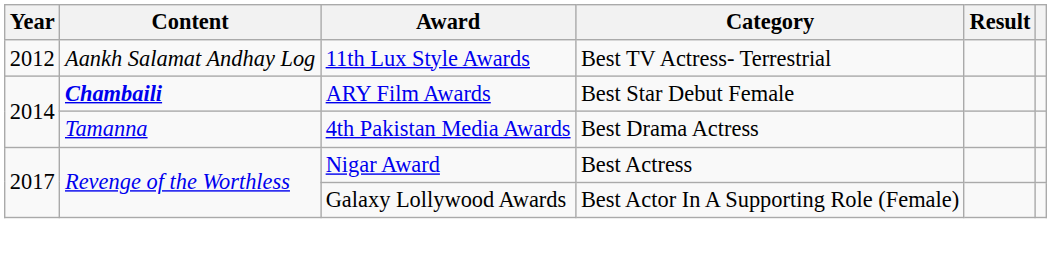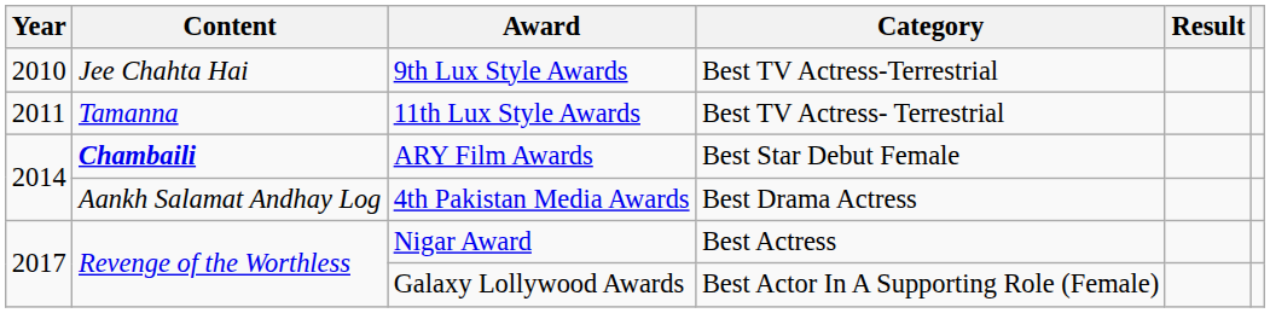+ row: 2010 | Jee Chahta Hai | 9th Lux Style Awards | Best TV Actress-Terrestrial
11th Lux Style Awards | Year: 2012 -> 2011
11th Lux Style Awards | Content: Aankh Salamat Andhay Log -> Tamanna
4th Pakistan Media Awards | Content: Tamanna -> Aankh Salamat Andhay Log
